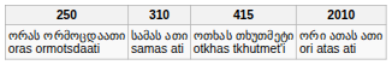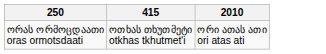- column: 310 | სამას ათი samas ati
